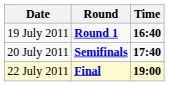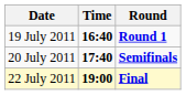columns swapped: Time <-> Round
